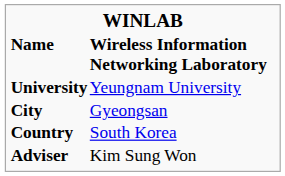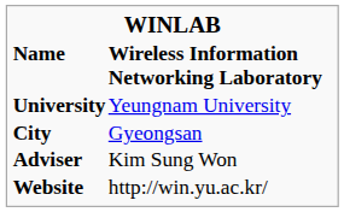- row: Country | South Korea
+ row: Website | http://win.yu.ac.kr/
